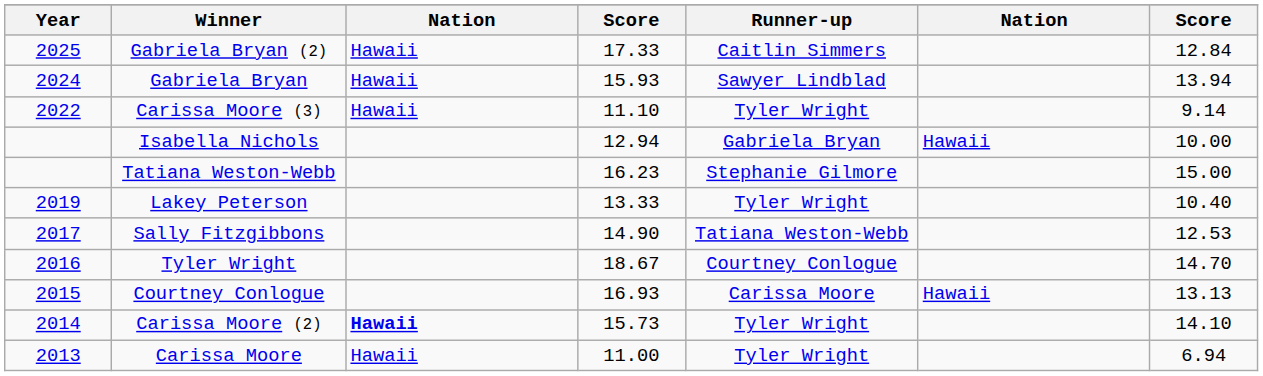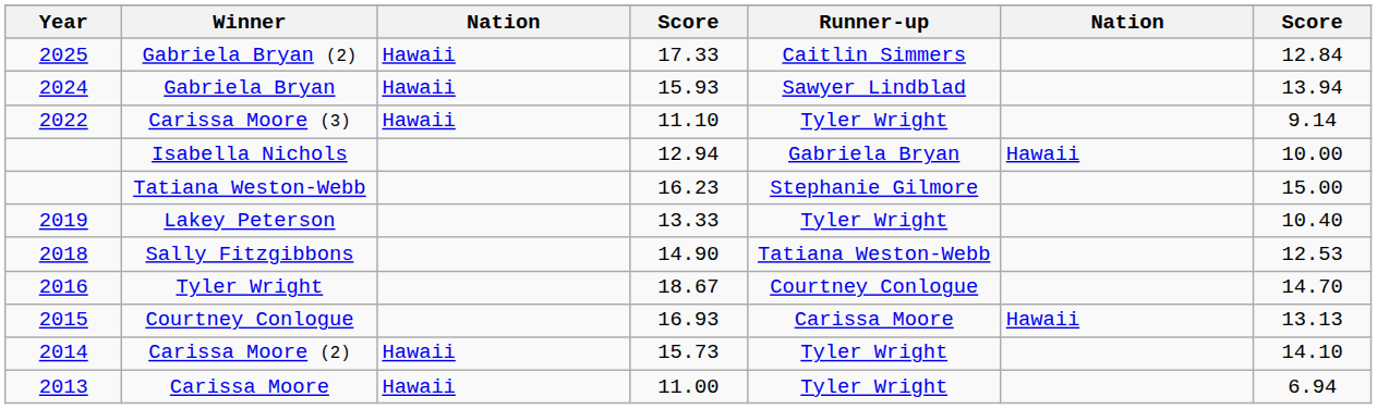Sally Fitzgibbons | Year: 2017 -> 2018
Carissa Moore (2) | column 3: bold -> normal
